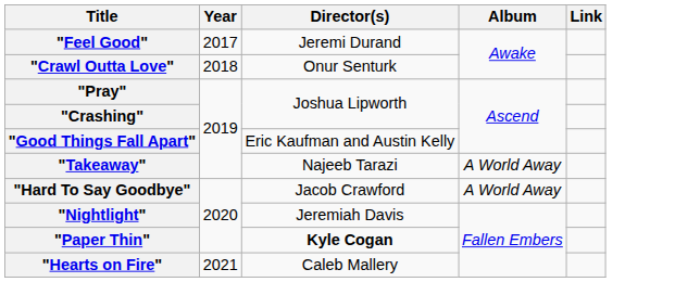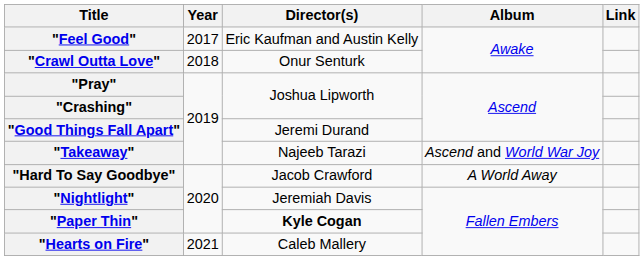"Feel Good" | Director(s): Jeremi Durand -> Eric Kaufman and Austin Kelly
"Good Things Fall Apart" | Director(s): Eric Kaufman and Austin Kelly -> Jeremi Durand
"Takeaway" | Album: A World Away -> Ascend and World War Joy
